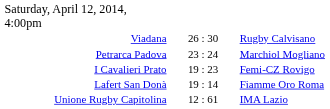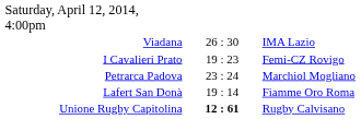Viadana | column 3: Rugby Calvisano -> IMA Lazio
rows swapped: I Cavalieri Prato <-> Petrarca Padova
Unione Rugby Capitolina | column 2: normal -> bold
Unione Rugby Capitolina | column 3: IMA Lazio -> Rugby Calvisano
